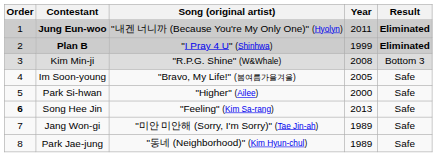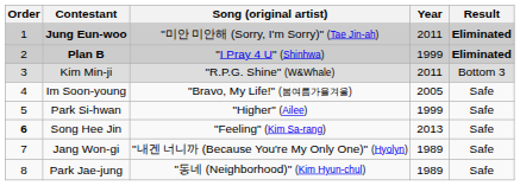Jung Eun-woo | Song (original artist): "내겐 너니까 (Because You're My Only One)" (Hyolyn) -> "미안 미안해 (Sorry, I'm Sorry)" (Tae Jin-ah)
Kim Min-ji | Year: 2008 -> 2011
Park Si-hwan | Year: 2000 -> 1999
Jang Won-gi | Song (original artist): "미안 미안해 (Sorry, I'm Sorry)" (Tae Jin-ah) -> "내겐 너니까 (Because You're My Only One)" (Hyolyn)
